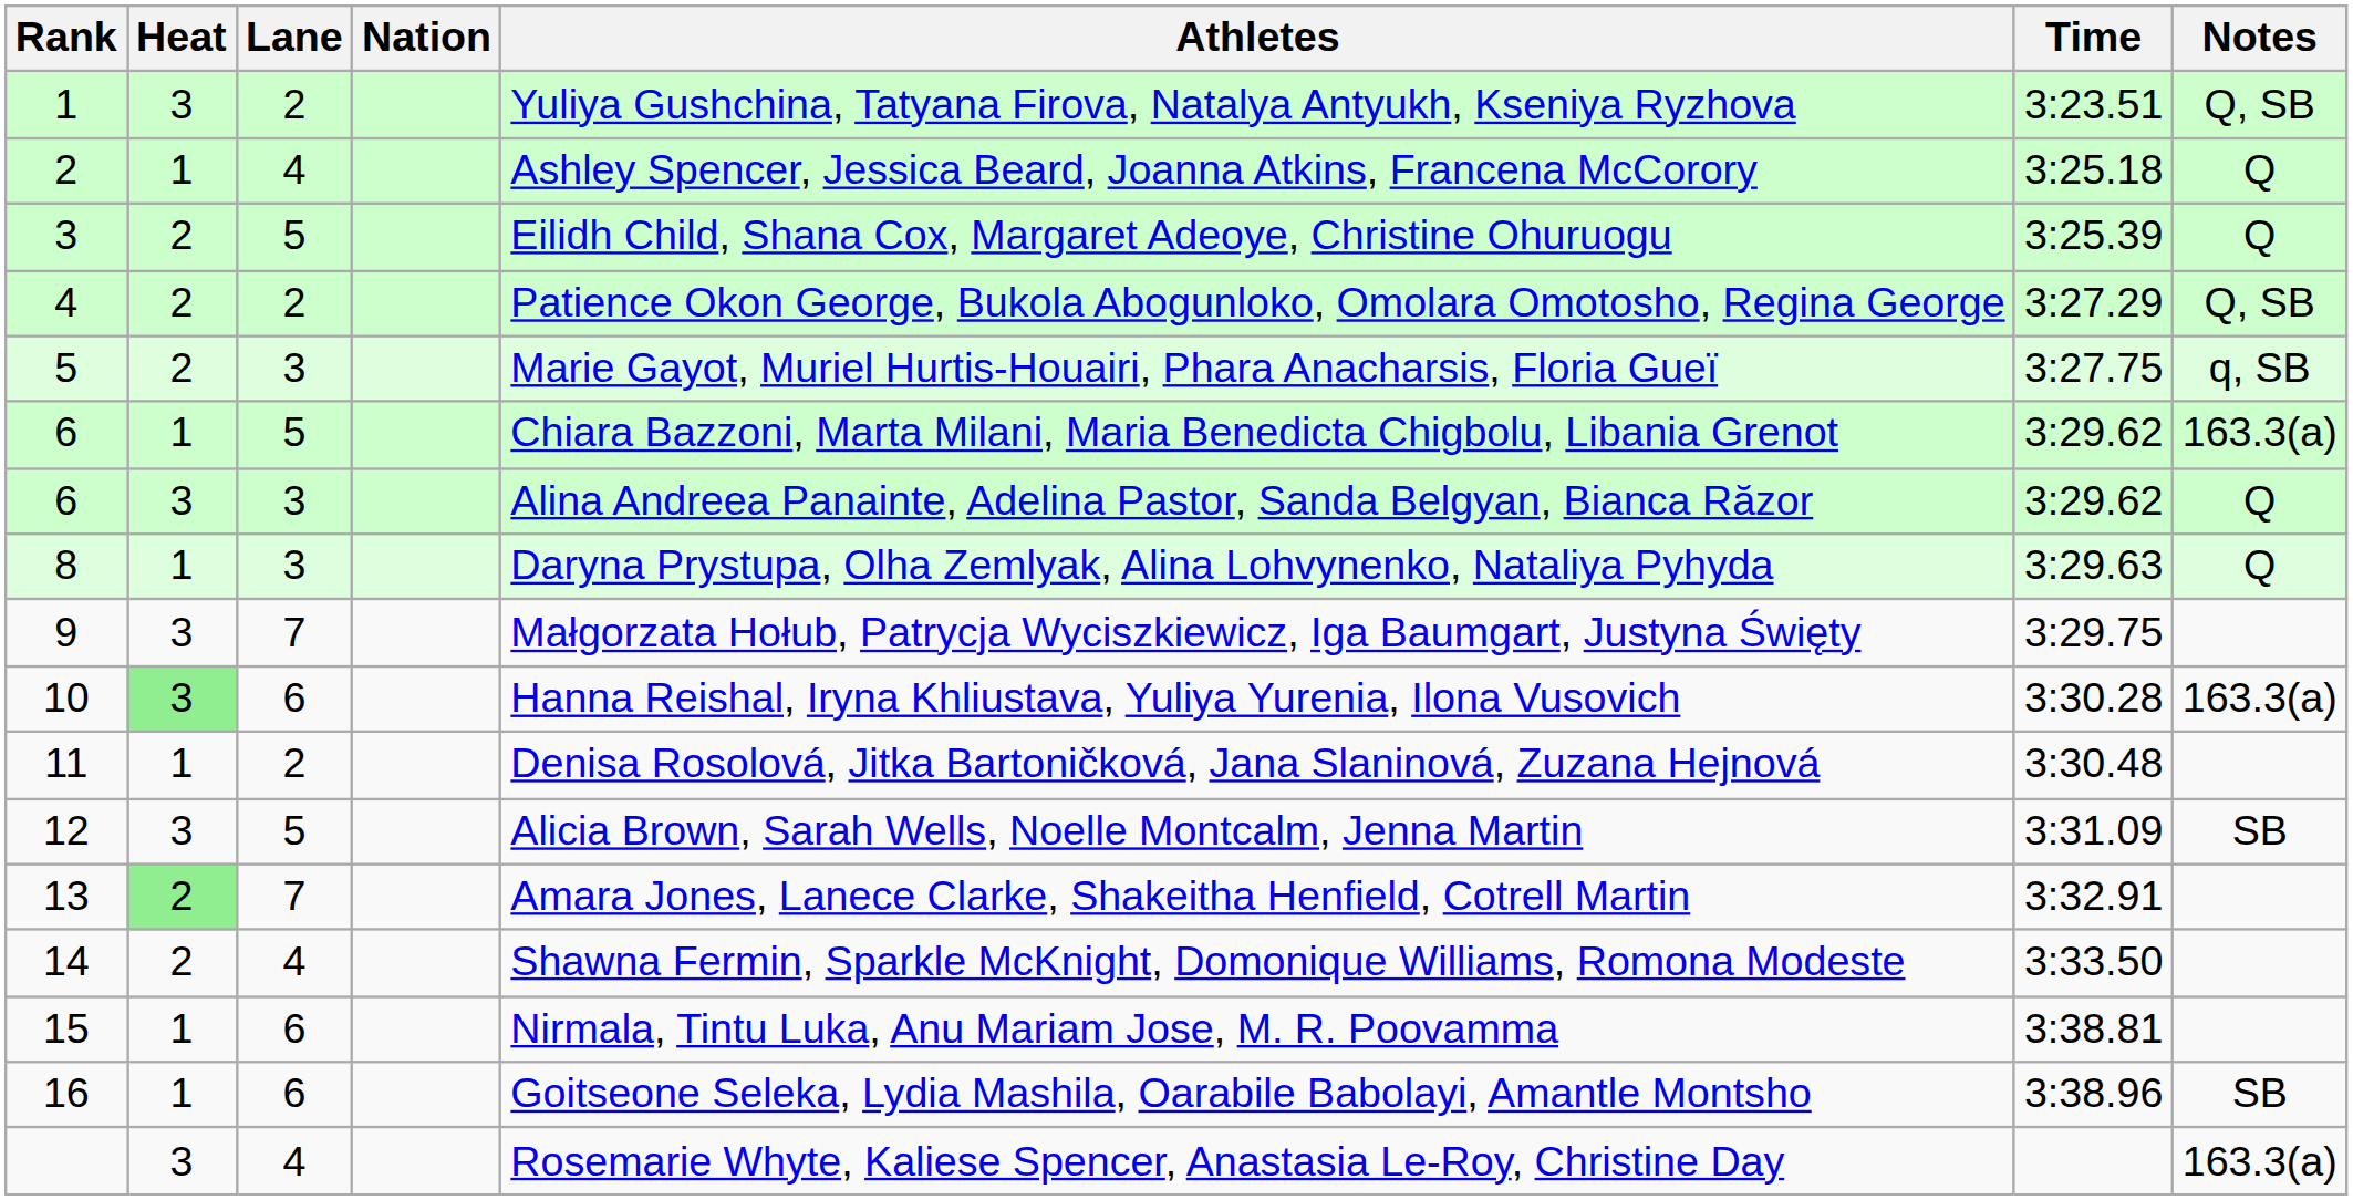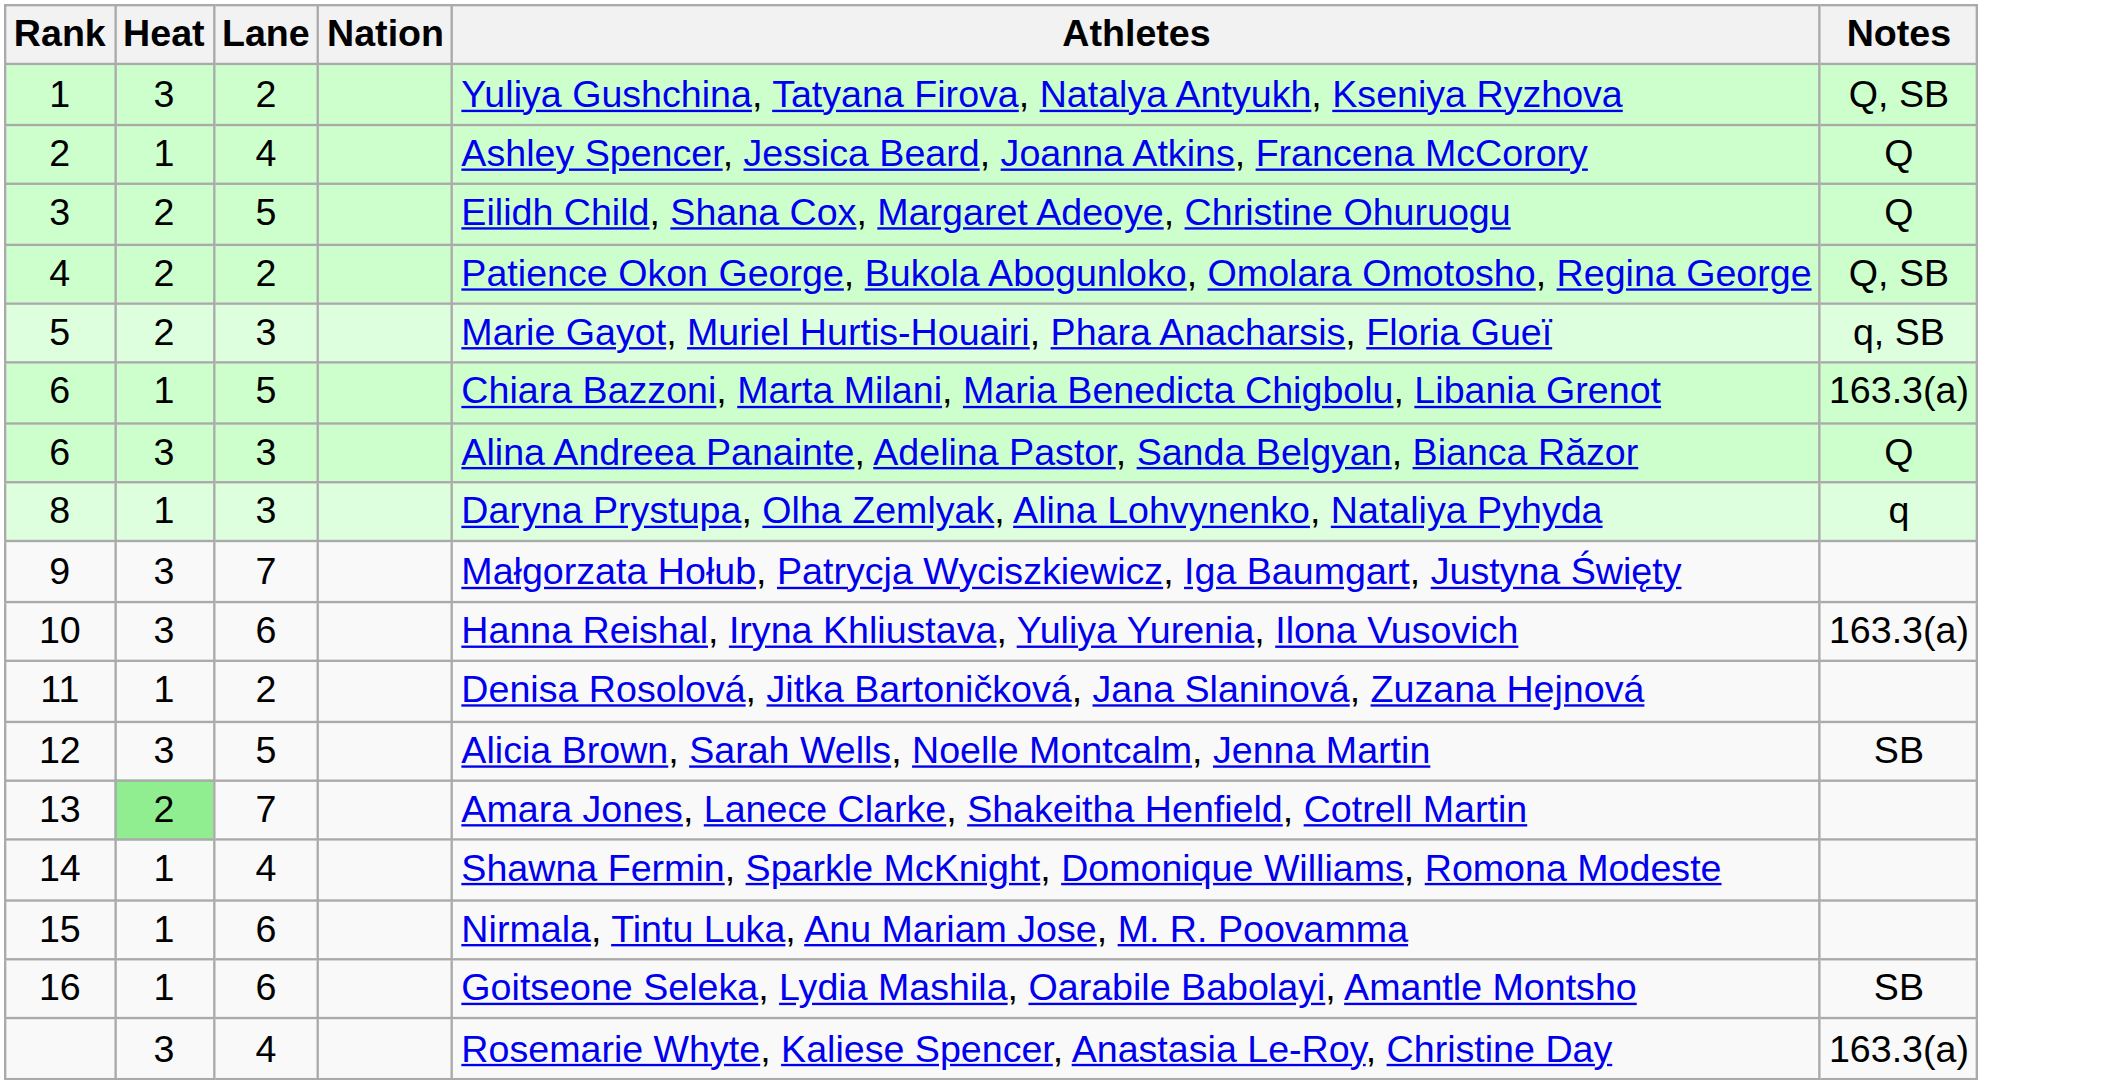- column: Time | 3:23.51 | 3:25.18 | 3:25.39 | 3:27.29 | 3:27.75 | 3:29.62 | 3:29.62 | 3:29.63 | 3:29.75 | 3:30.28 | 3:30.48 | 3:31.09 | 3:32.91 | 3:33.50 | 3:38.81 | 3:38.96
8 | Notes: Q -> q
10 | Heat: lightgreen background -> no background
14 | Heat: 2 -> 1
